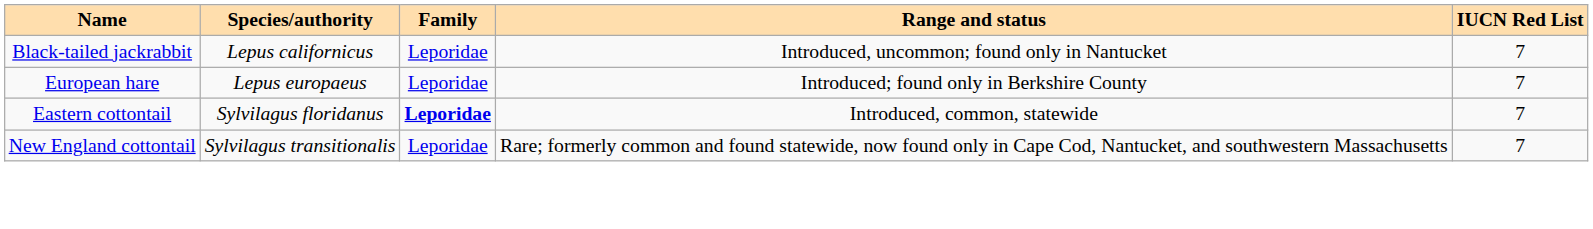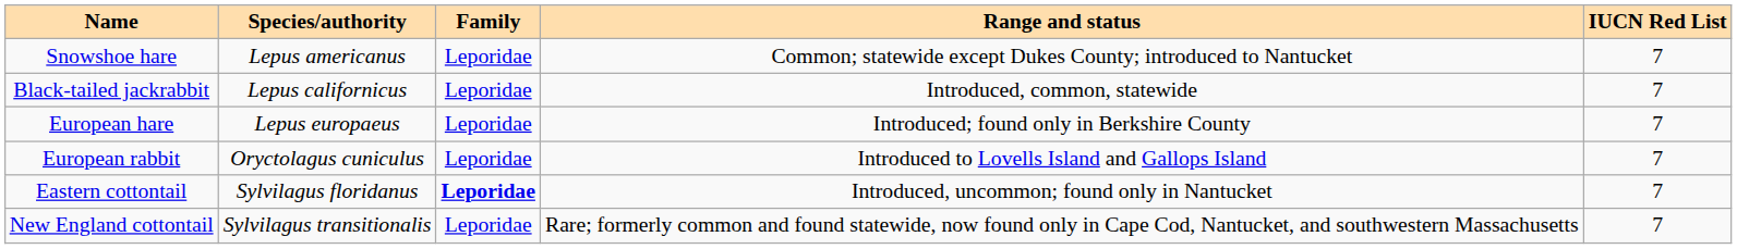+ row: Snowshoe hare | Lepus americanus | Leporidae | Common; statewide except Dukes County; introduced to Nantucket | 7
Black-tailed jackrabbit | Range and status: Introduced, uncommon; found only in Nantucket -> Introduced, common, statewide
+ row: European rabbit | Oryctolagus cuniculus | Leporidae | Introduced to Lovells Island and Gallops Island | 7
Eastern cottontail | Range and status: Introduced, common, statewide -> Introduced, uncommon; found only in Nantucket
